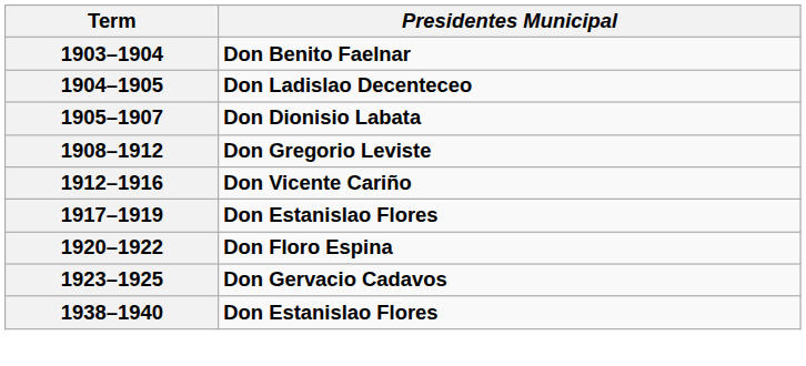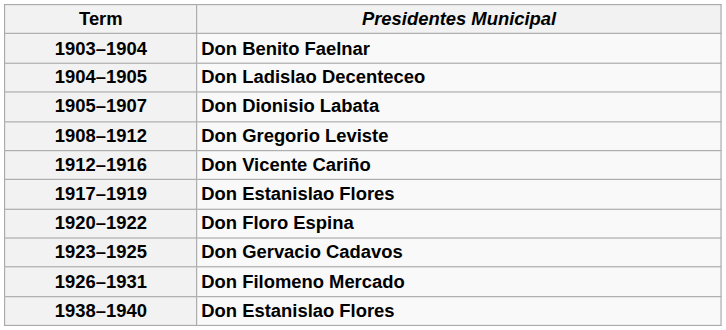+ row: 1926–1931 | Don Filomeno Mercado
